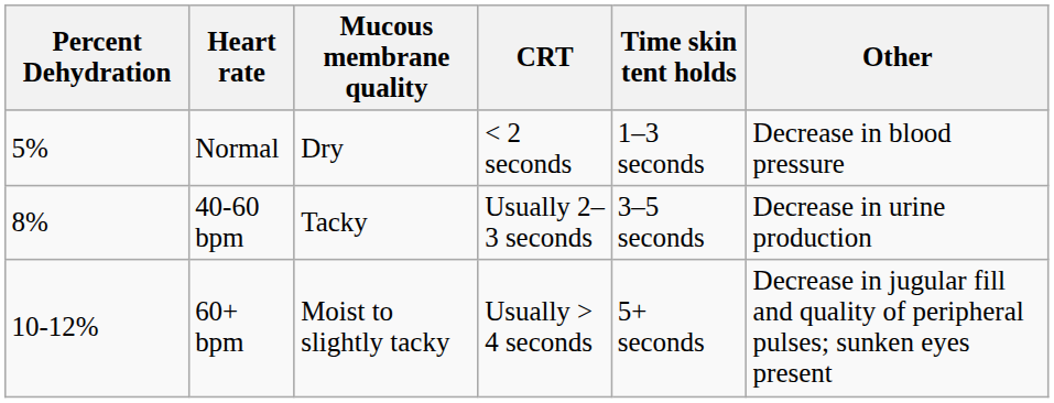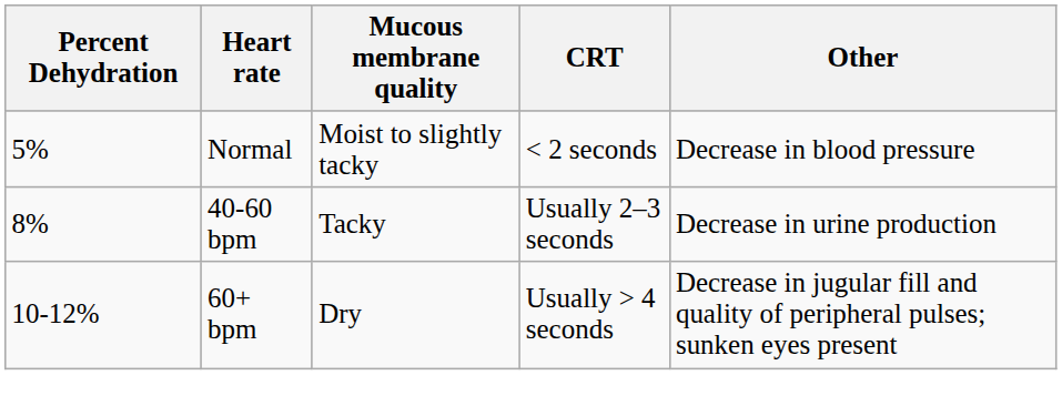- column: Time skin tent holds | 1–3 seconds | 3–5 seconds | 5+ seconds
Normal | Mucous membrane quality: Dry -> Moist to slightly tacky
60+ bpm | Mucous membrane quality: Moist to slightly tacky -> Dry
